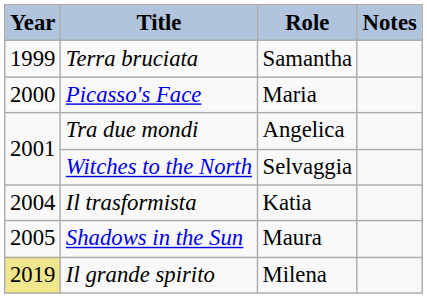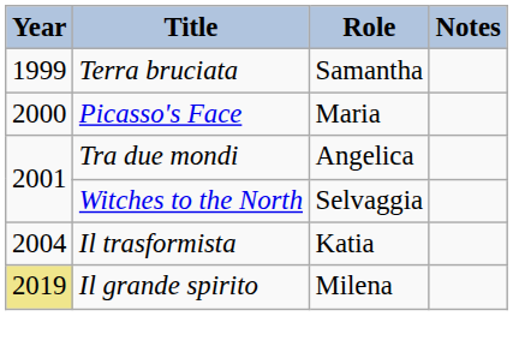- row: 2005 | Shadows in the Sun | Maura
